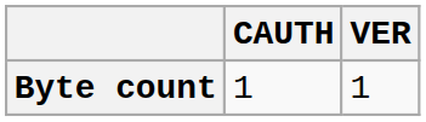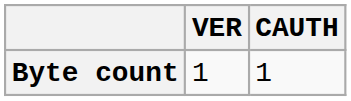columns swapped: VER <-> CAUTH
